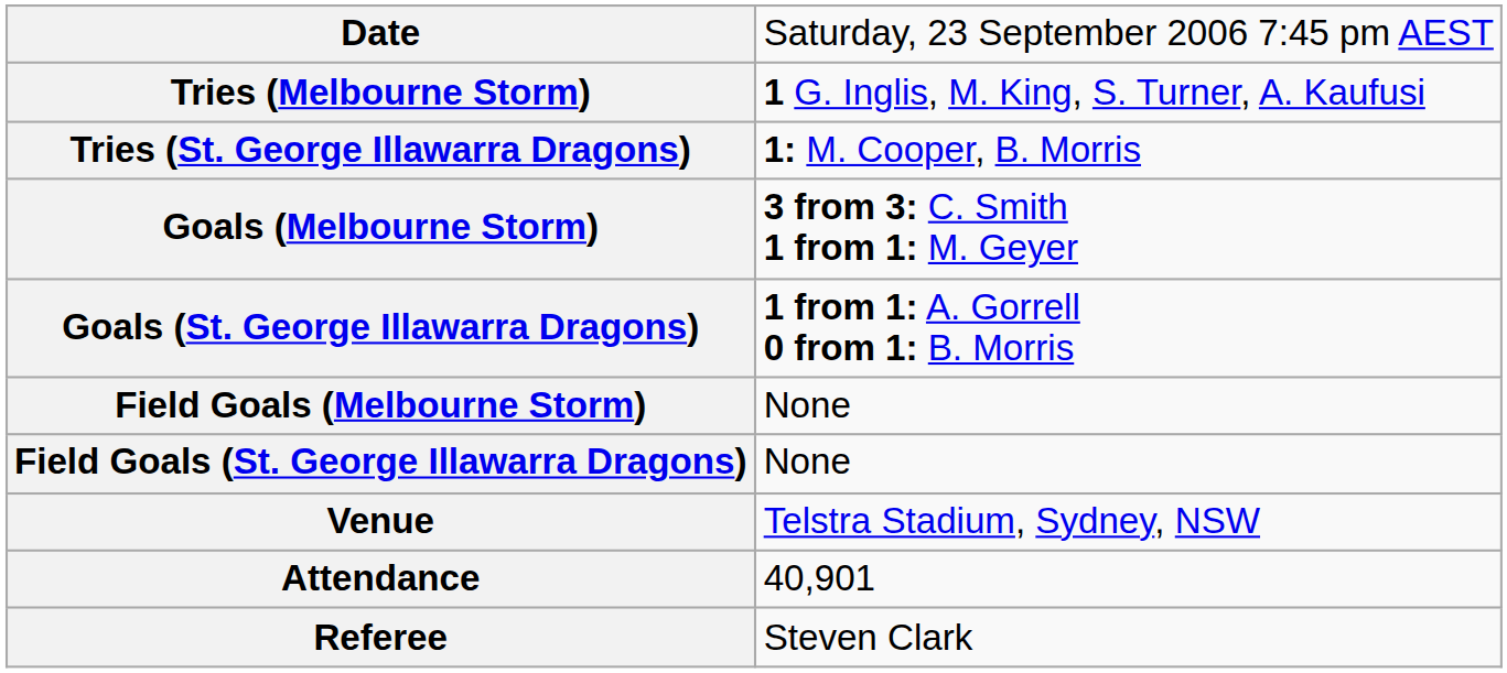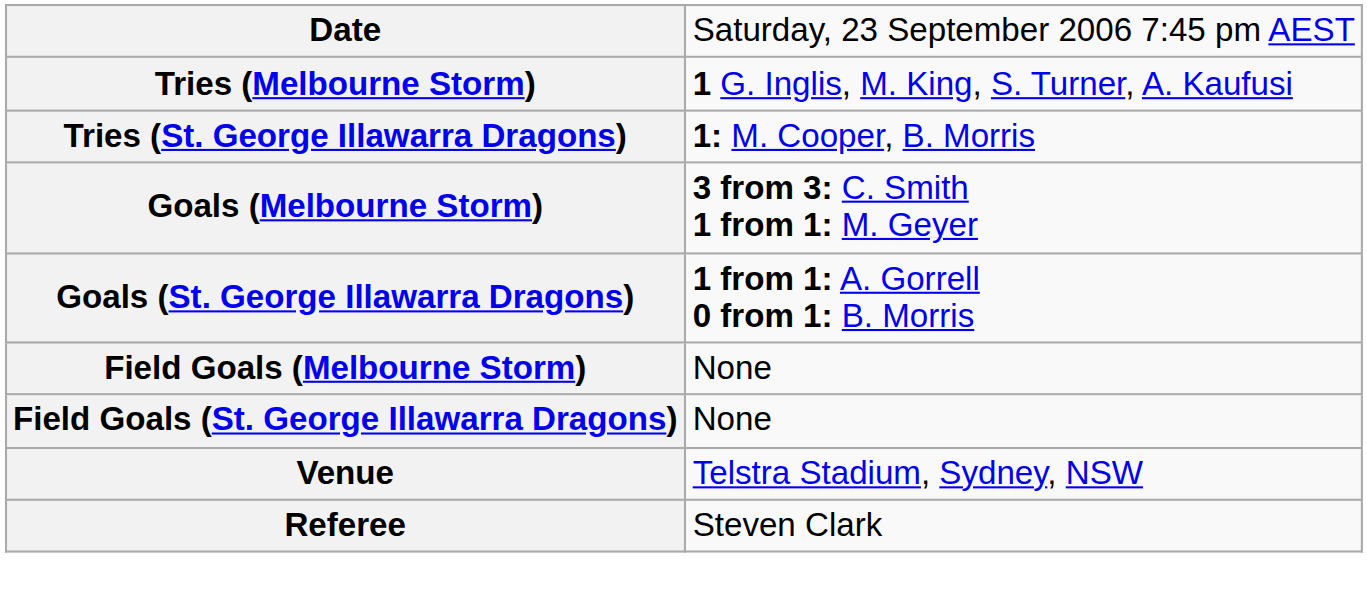- row: Attendance | 40,901
